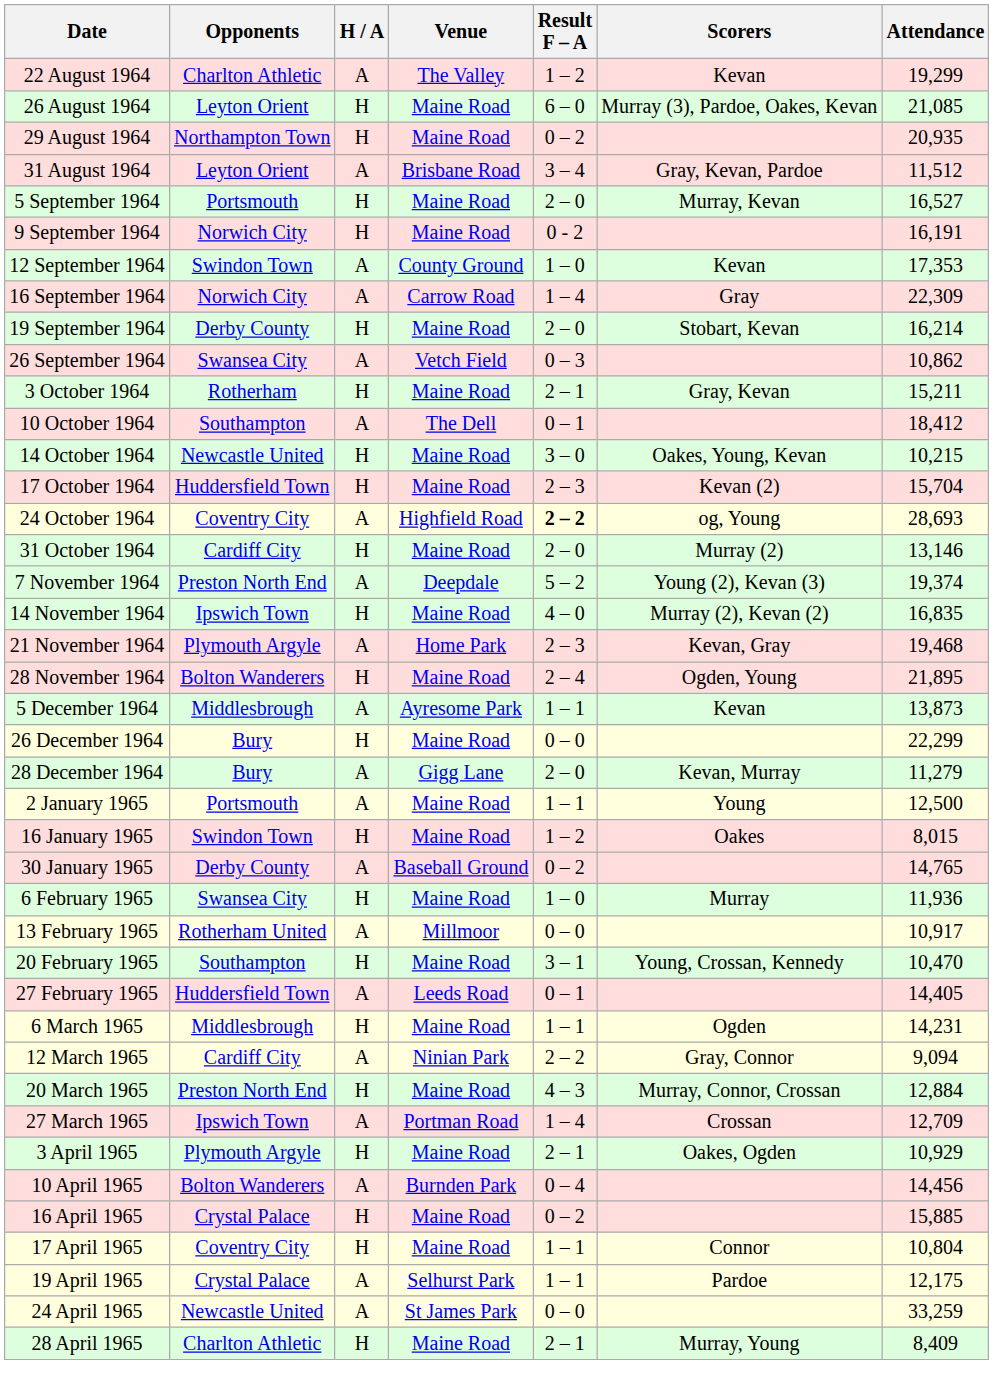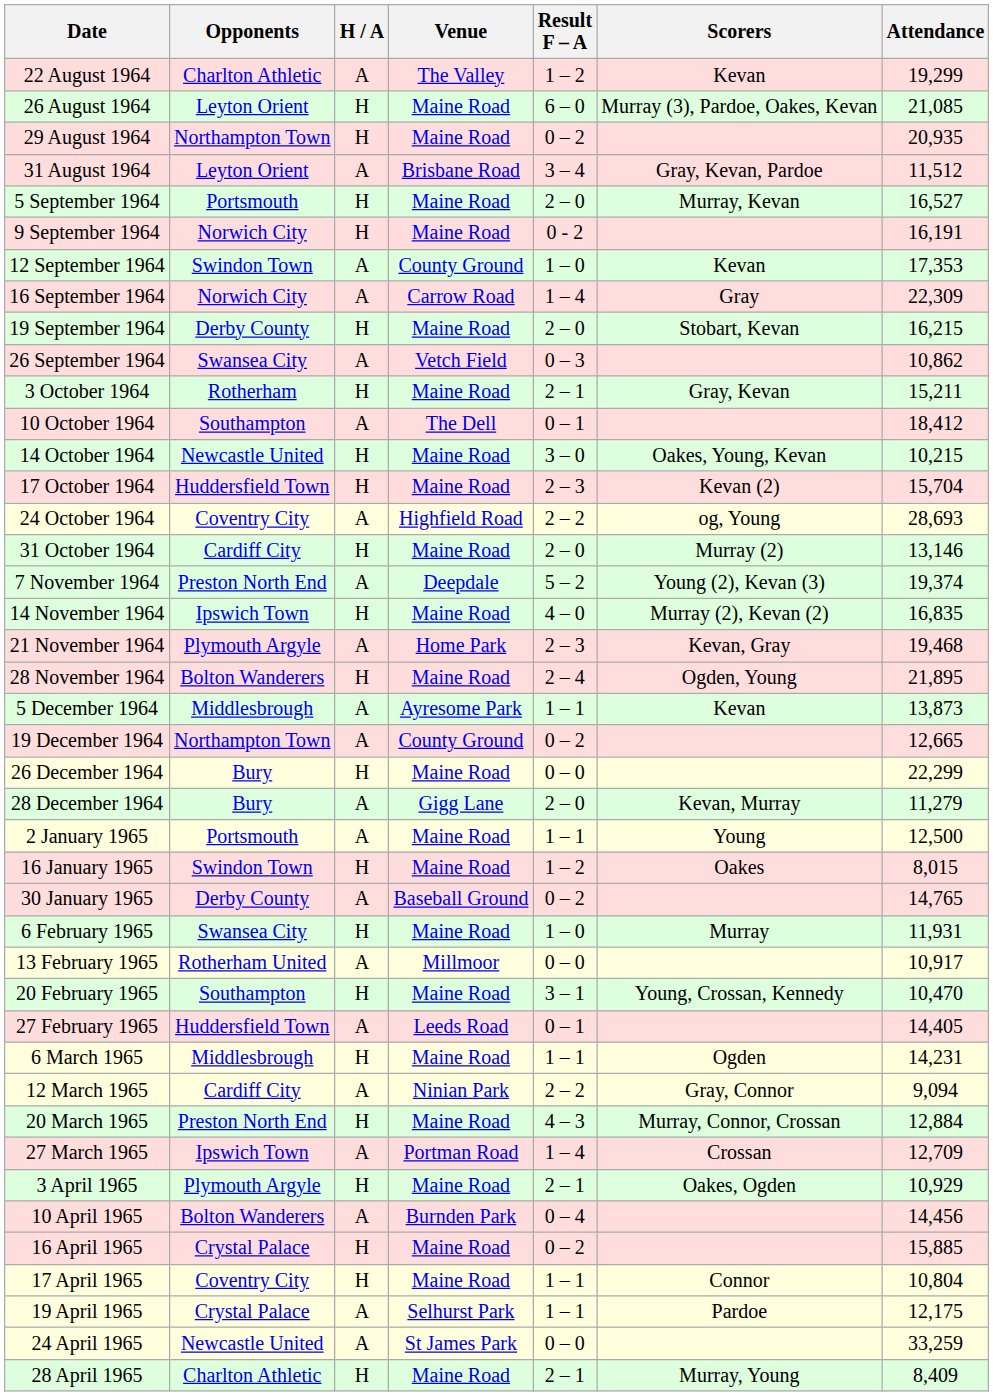19 September 1964 | Attendance: 16,214 -> 16,215
24 October 1964 | Result F – A: bold -> normal
+ row: 19 December 1964 | Northampton Town | A | County Ground | 0 – 2 | 12,665
6 February 1965 | Attendance: 11,936 -> 11,931
